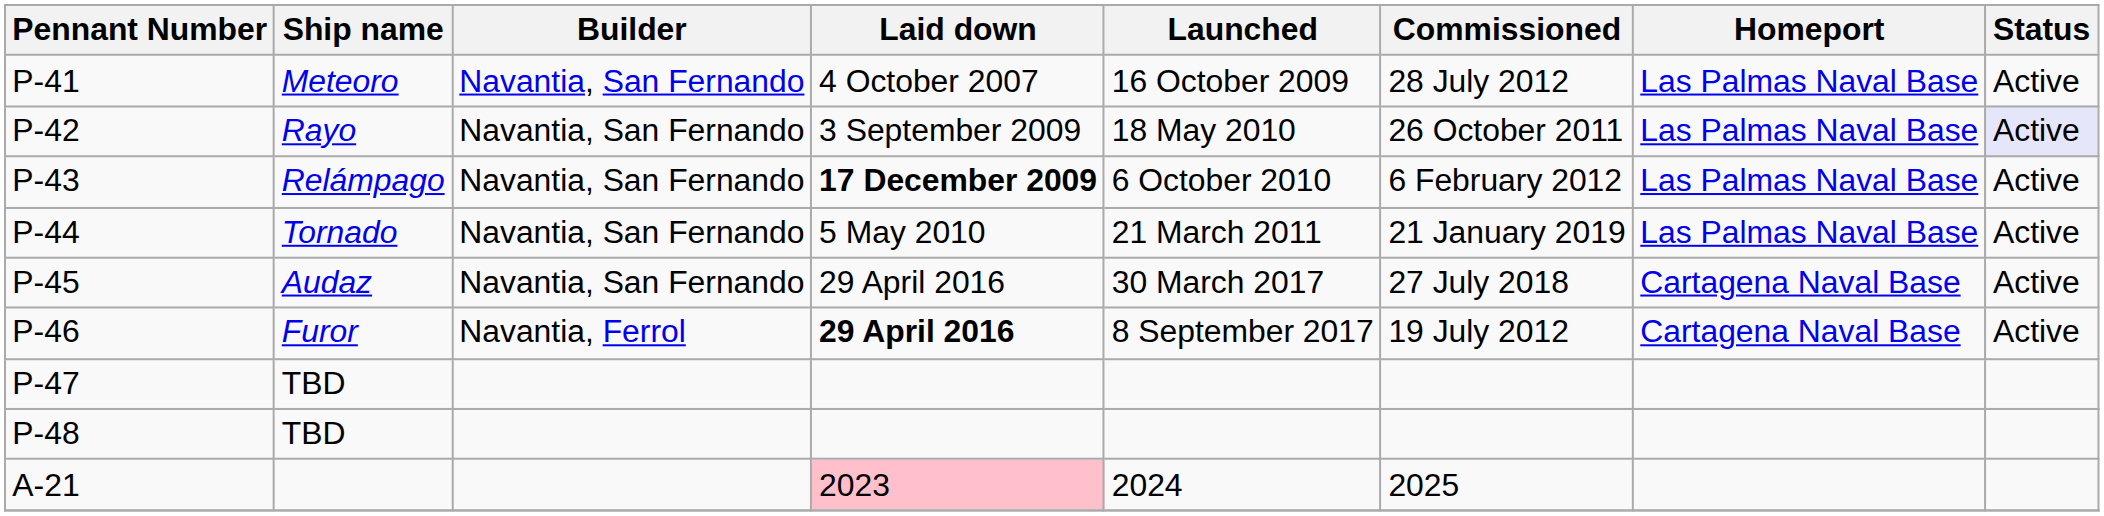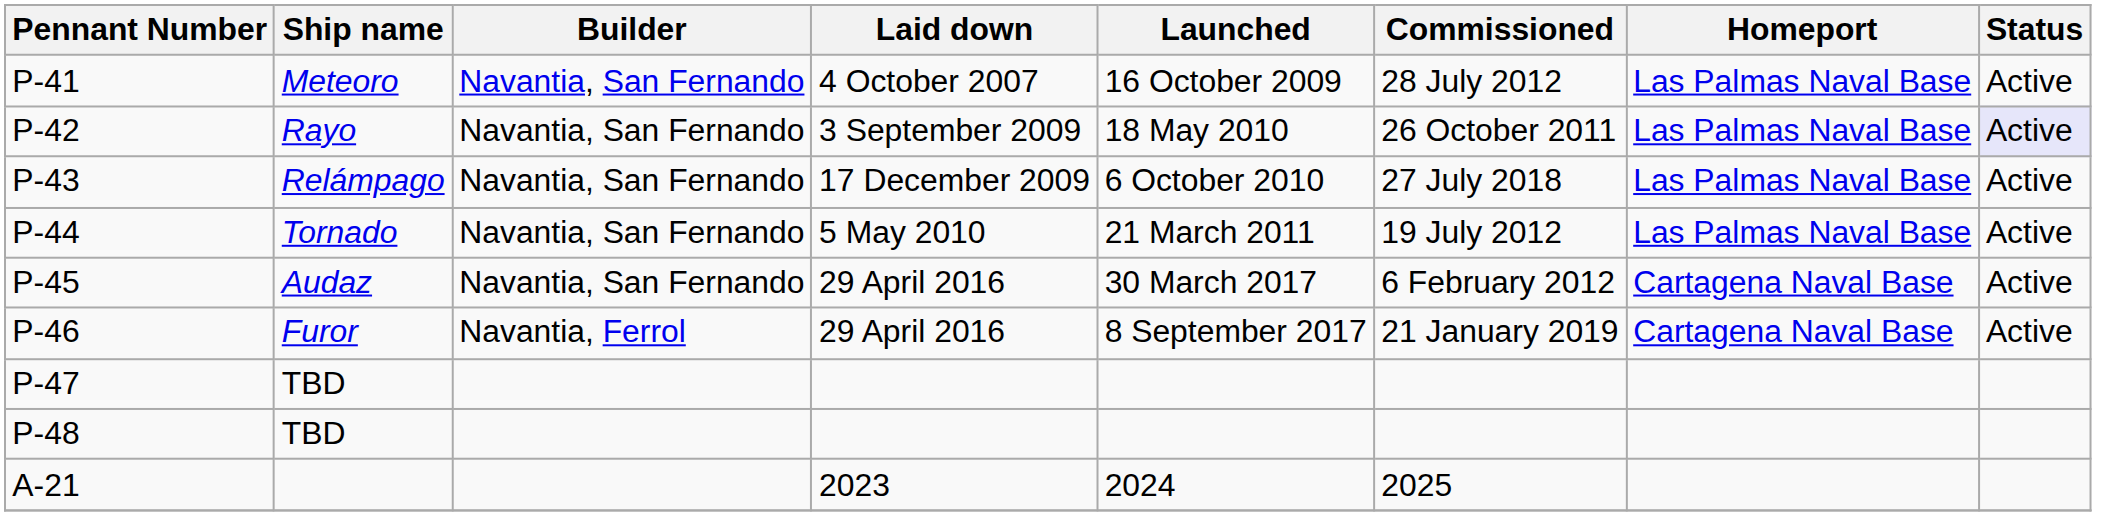P-43 | Laid down: bold -> normal
P-43 | Commissioned: 6 February 2012 -> 27 July 2018
P-44 | Commissioned: 21 January 2019 -> 19 July 2012
P-45 | Commissioned: 27 July 2018 -> 6 February 2012
P-46 | Laid down: bold -> normal
P-46 | Commissioned: 19 July 2012 -> 21 January 2019
A-21 | Laid down: pink background -> no background
